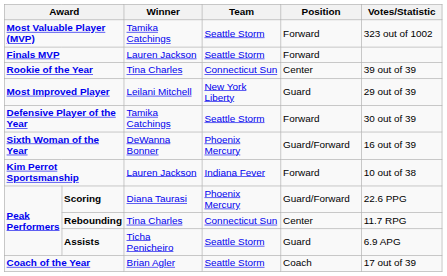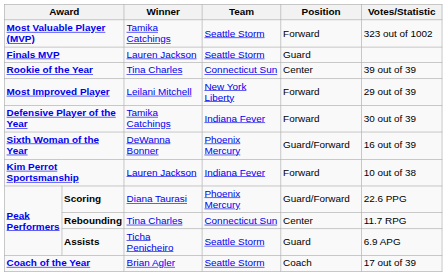Finals MVP | Position: Forward -> Guard
Most Improved Player | Position: Guard -> Forward
Defensive Player of the Year | Team: Seattle Storm -> Indiana Fever
